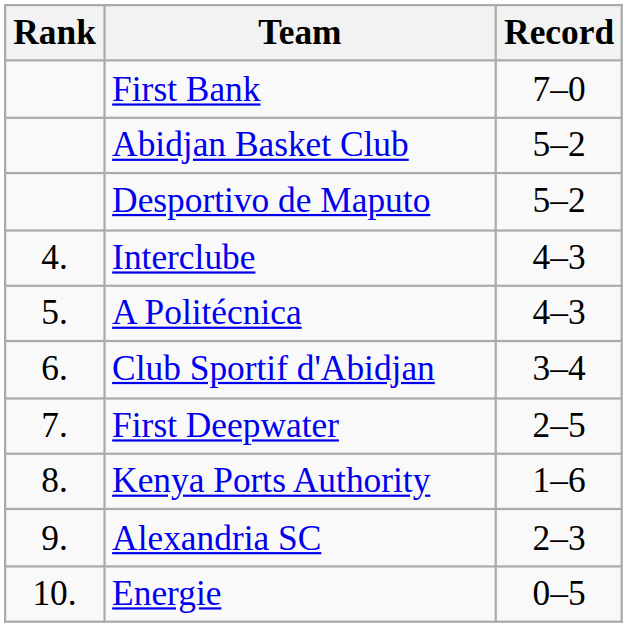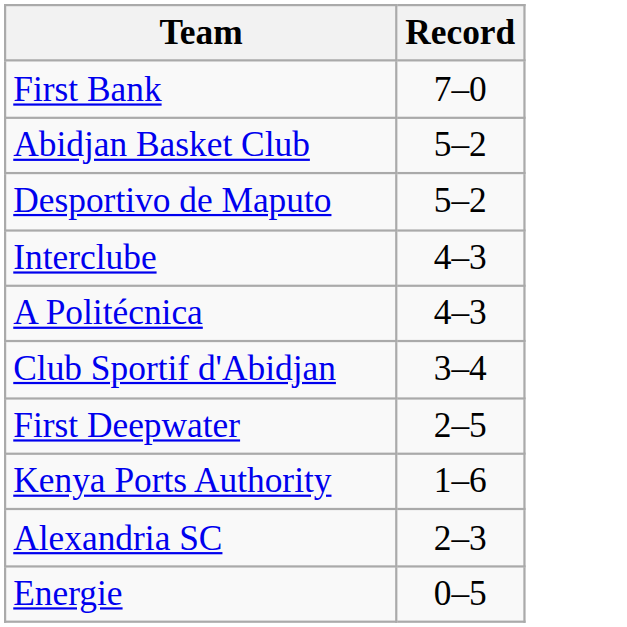- column: Rank | 4. | 5. | 6. | 7. | 8. | 9. | 10.
